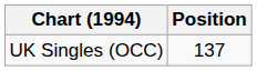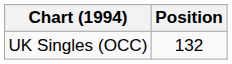UK Singles (OCC) | Position: 137 -> 132
